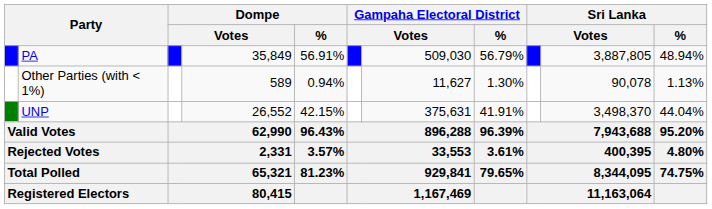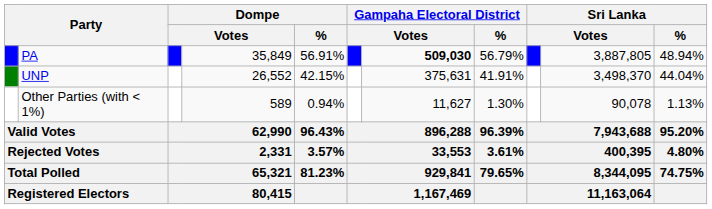PA | column 7: normal -> bold
rows swapped: UNP <-> Other Parties (with < 1%)
